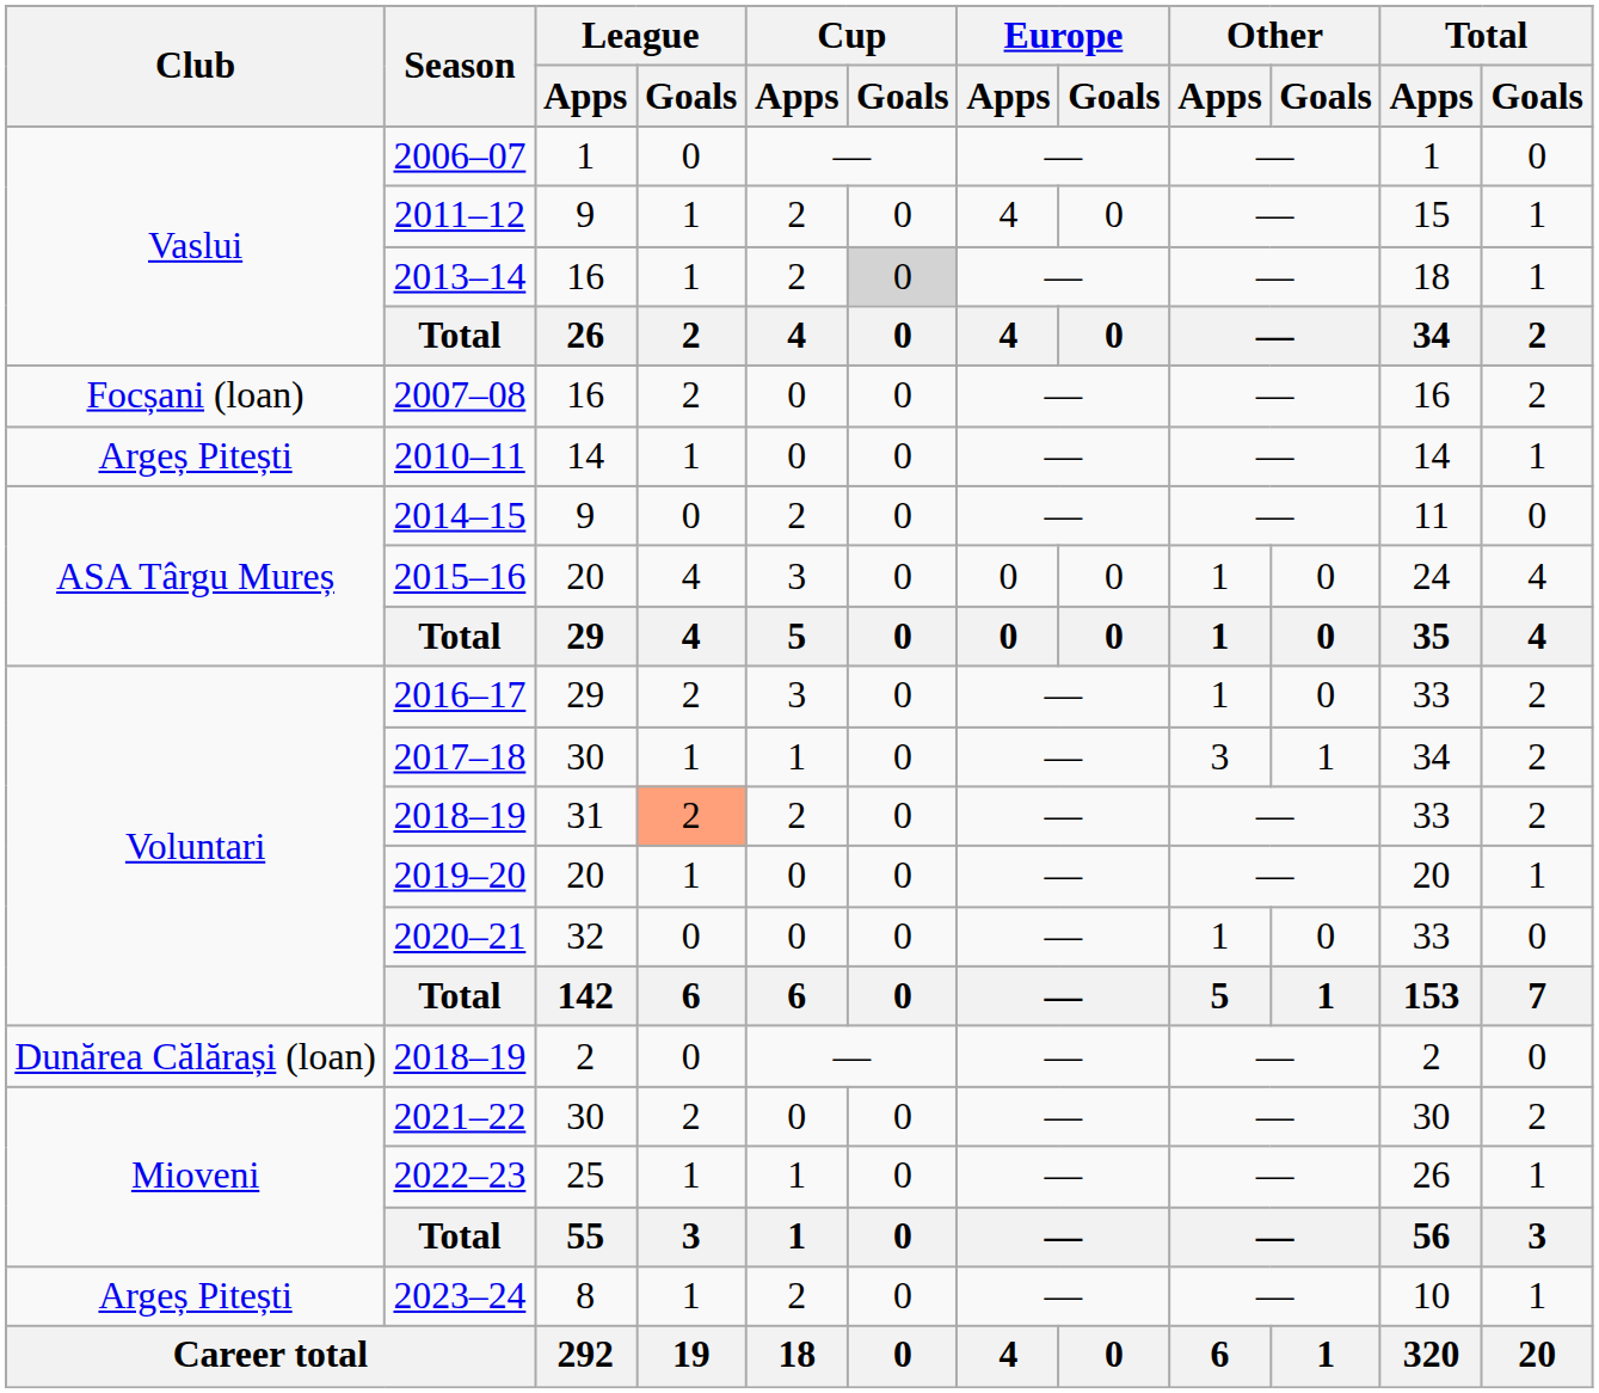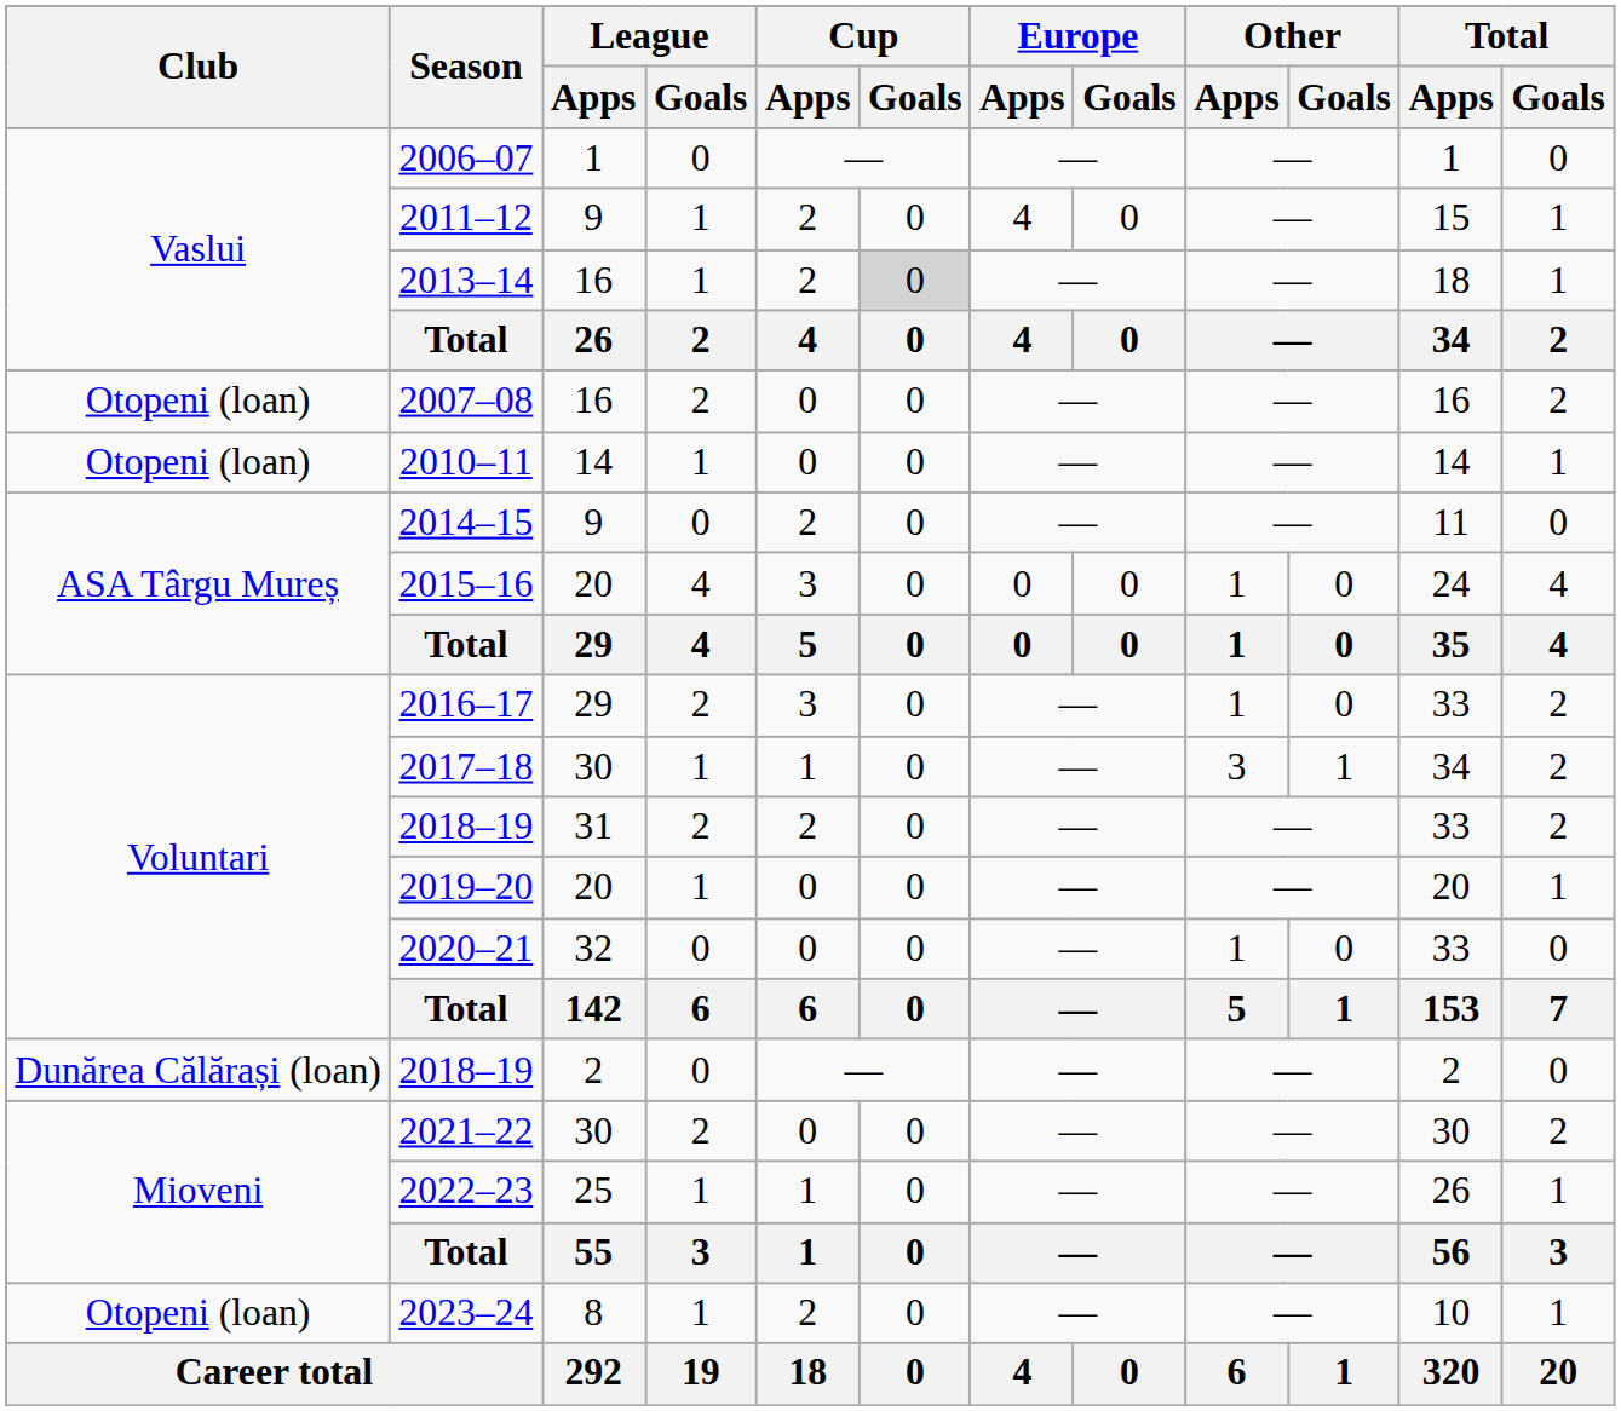2007–08 | Club: Focșani (loan) -> Otopeni (loan)
2010–11 | Club: Argeș Pitești -> Otopeni (loan)
2018–19 / 31 | League / Goals: lightsalmon background -> no background
2023–24 | Club: Argeș Pitești -> Otopeni (loan)
